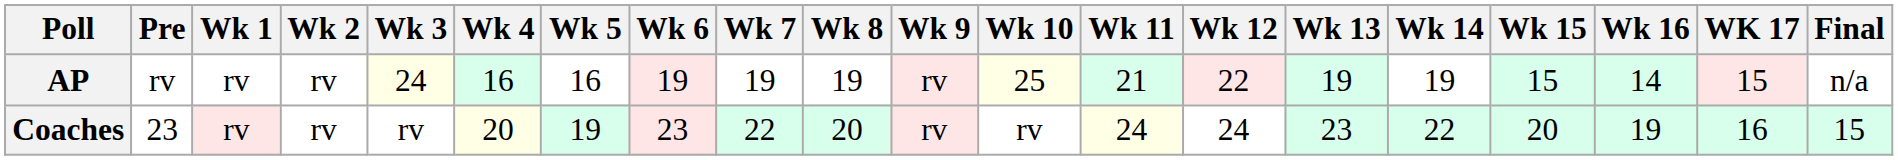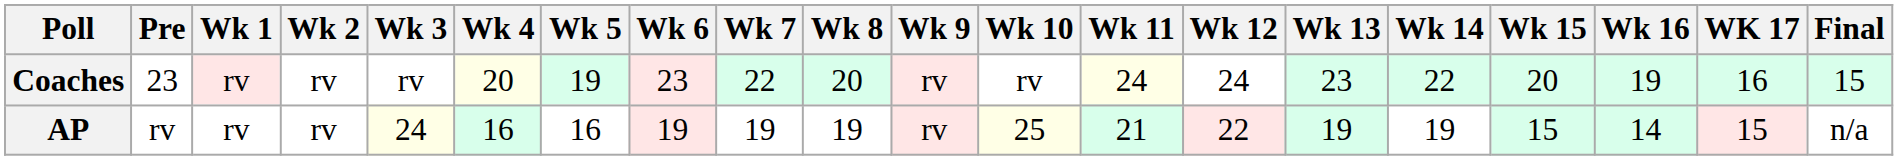rows swapped: AP <-> Coaches
